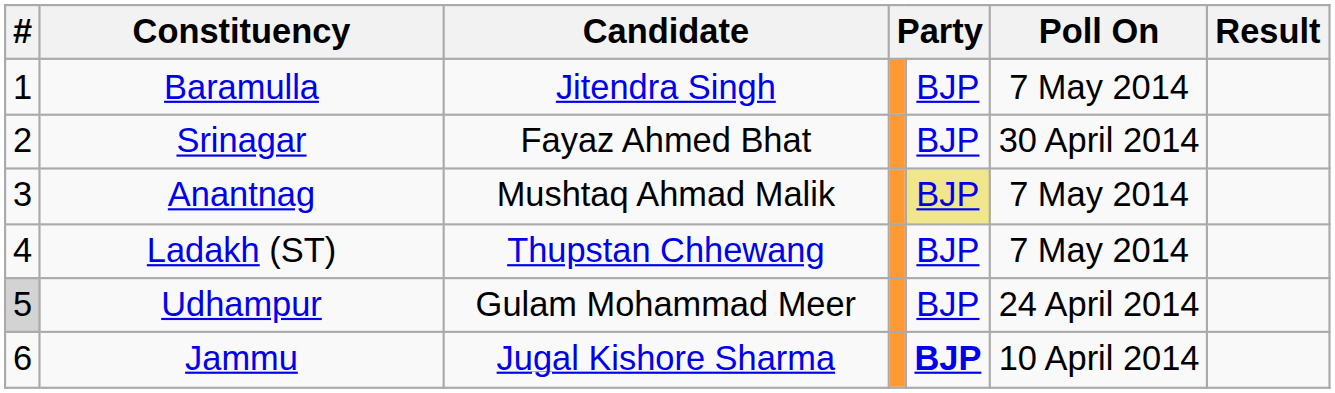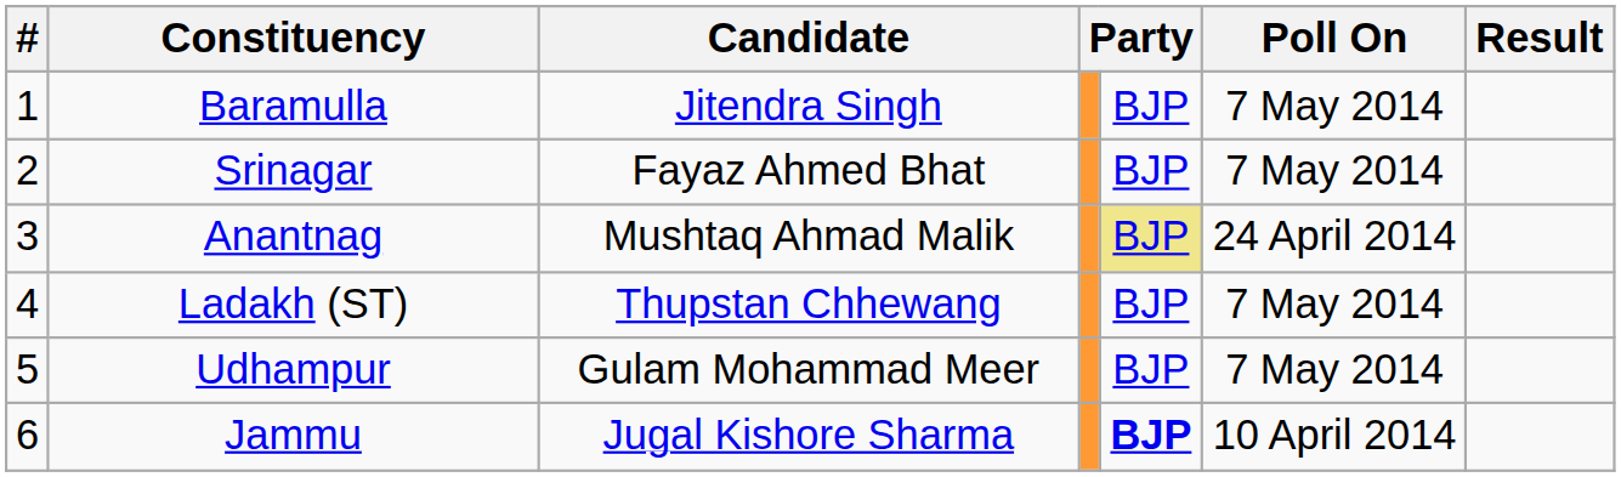Srinagar | Poll On: 30 April 2014 -> 7 May 2014
Anantnag | Poll On: 7 May 2014 -> 24 April 2014
Udhampur | #: lightgrey background -> no background
Udhampur | Poll On: 24 April 2014 -> 7 May 2014
